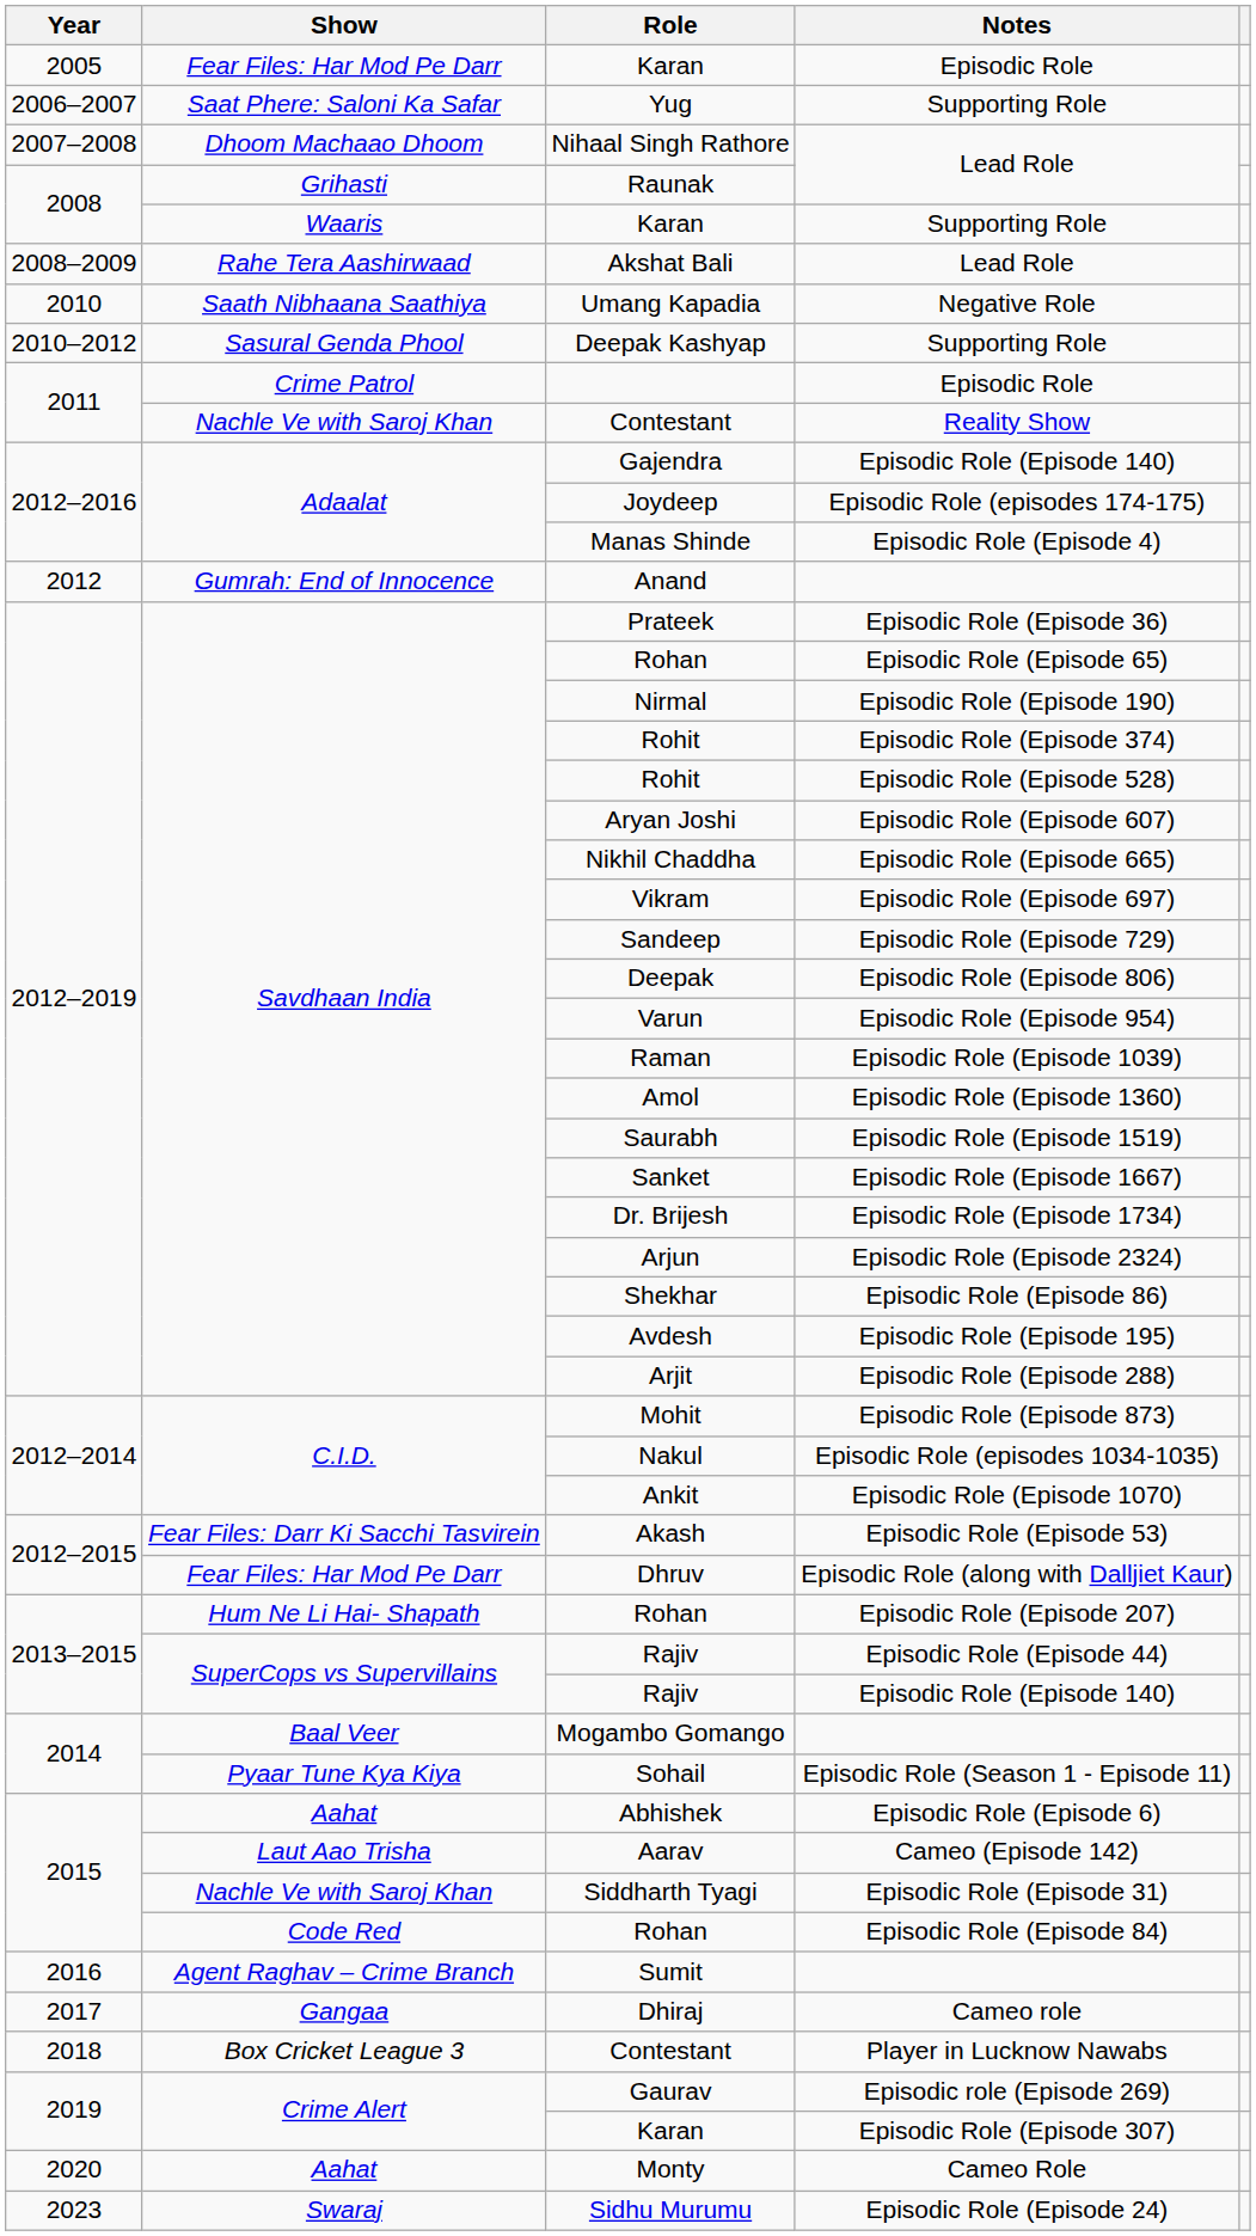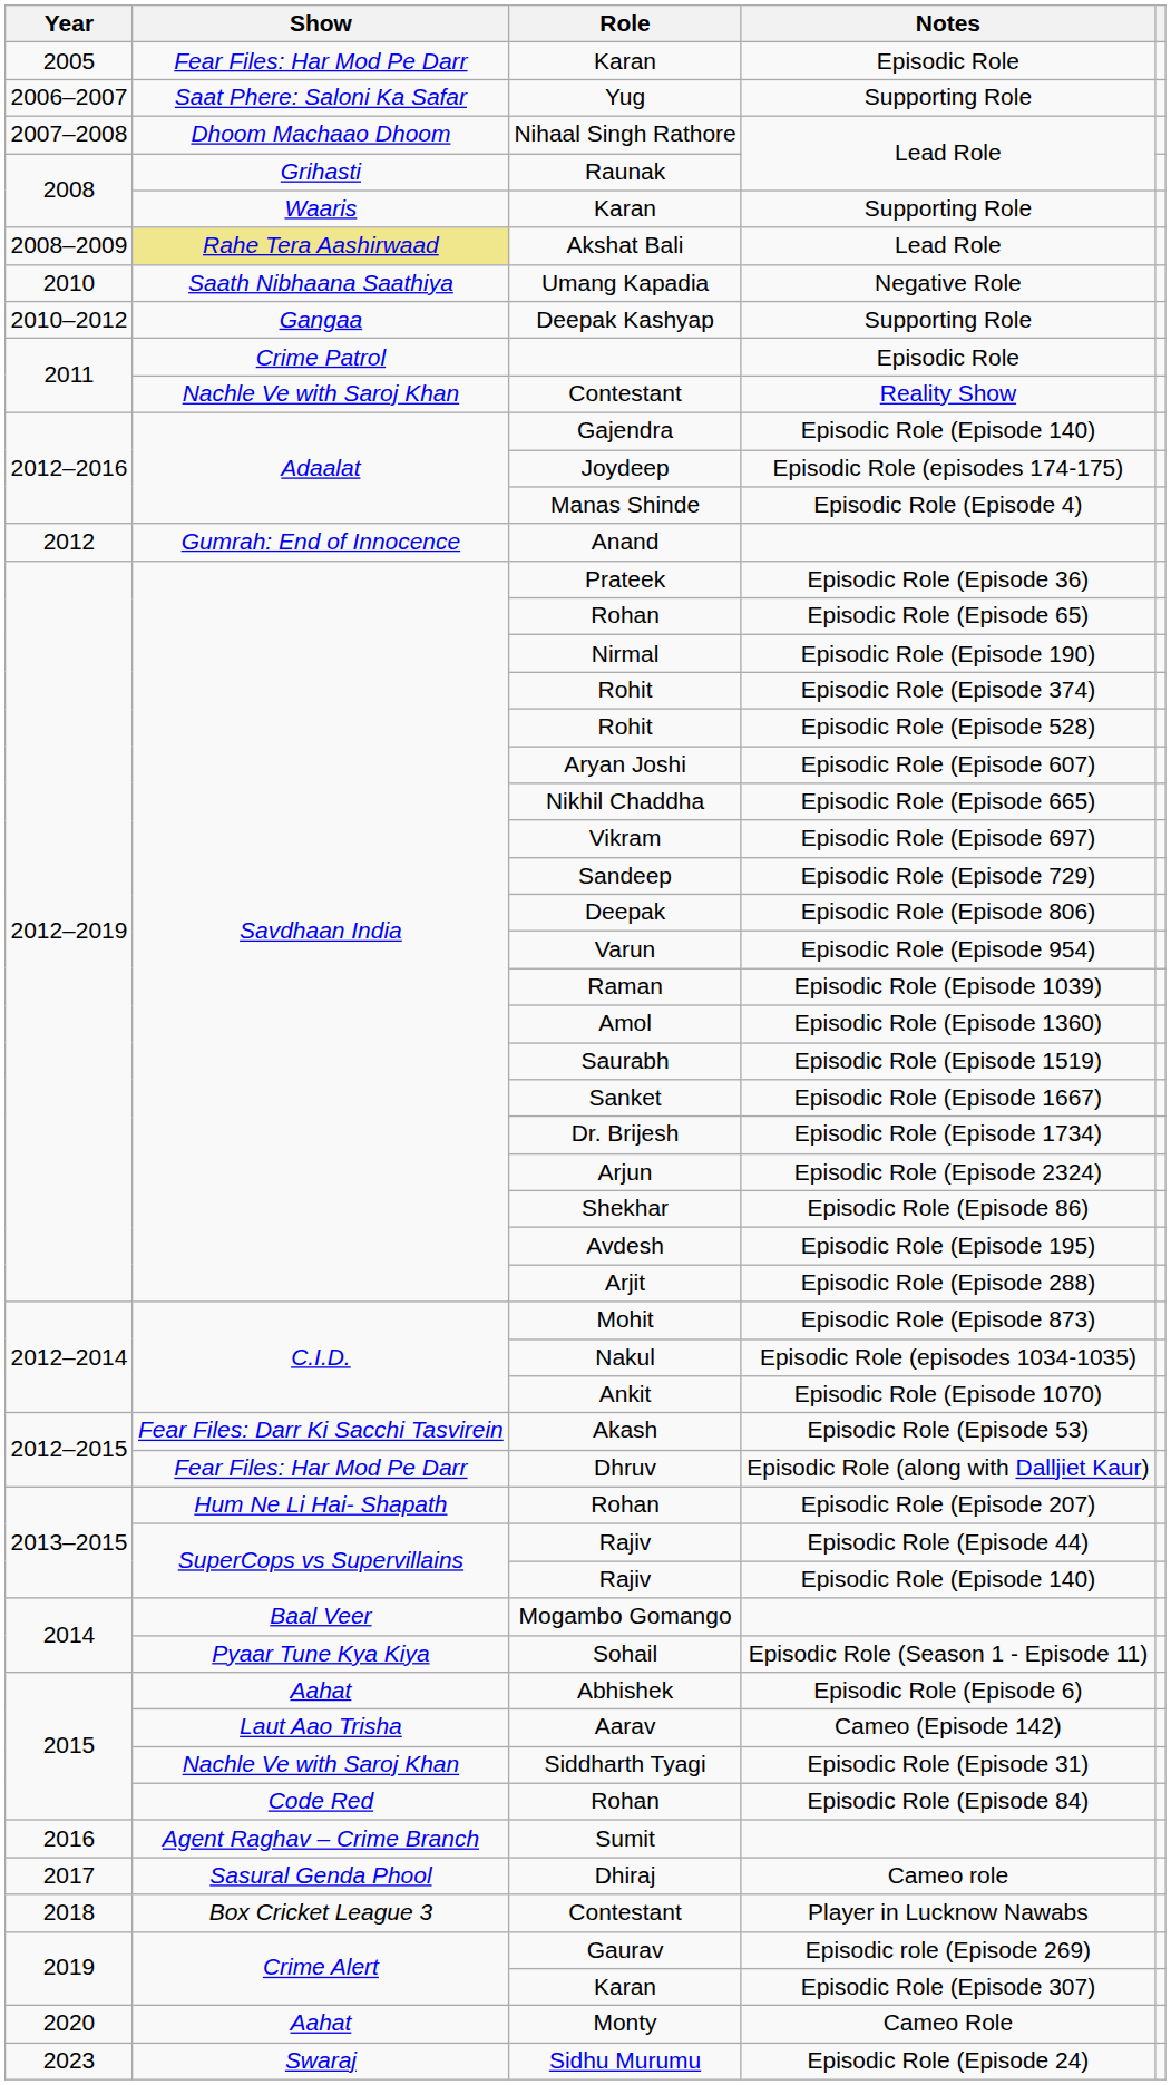Akshat Bali | Show: no background -> khaki background
Deepak Kashyap | Show: Sasural Genda Phool -> Gangaa
Dhiraj | Show: Gangaa -> Sasural Genda Phool
